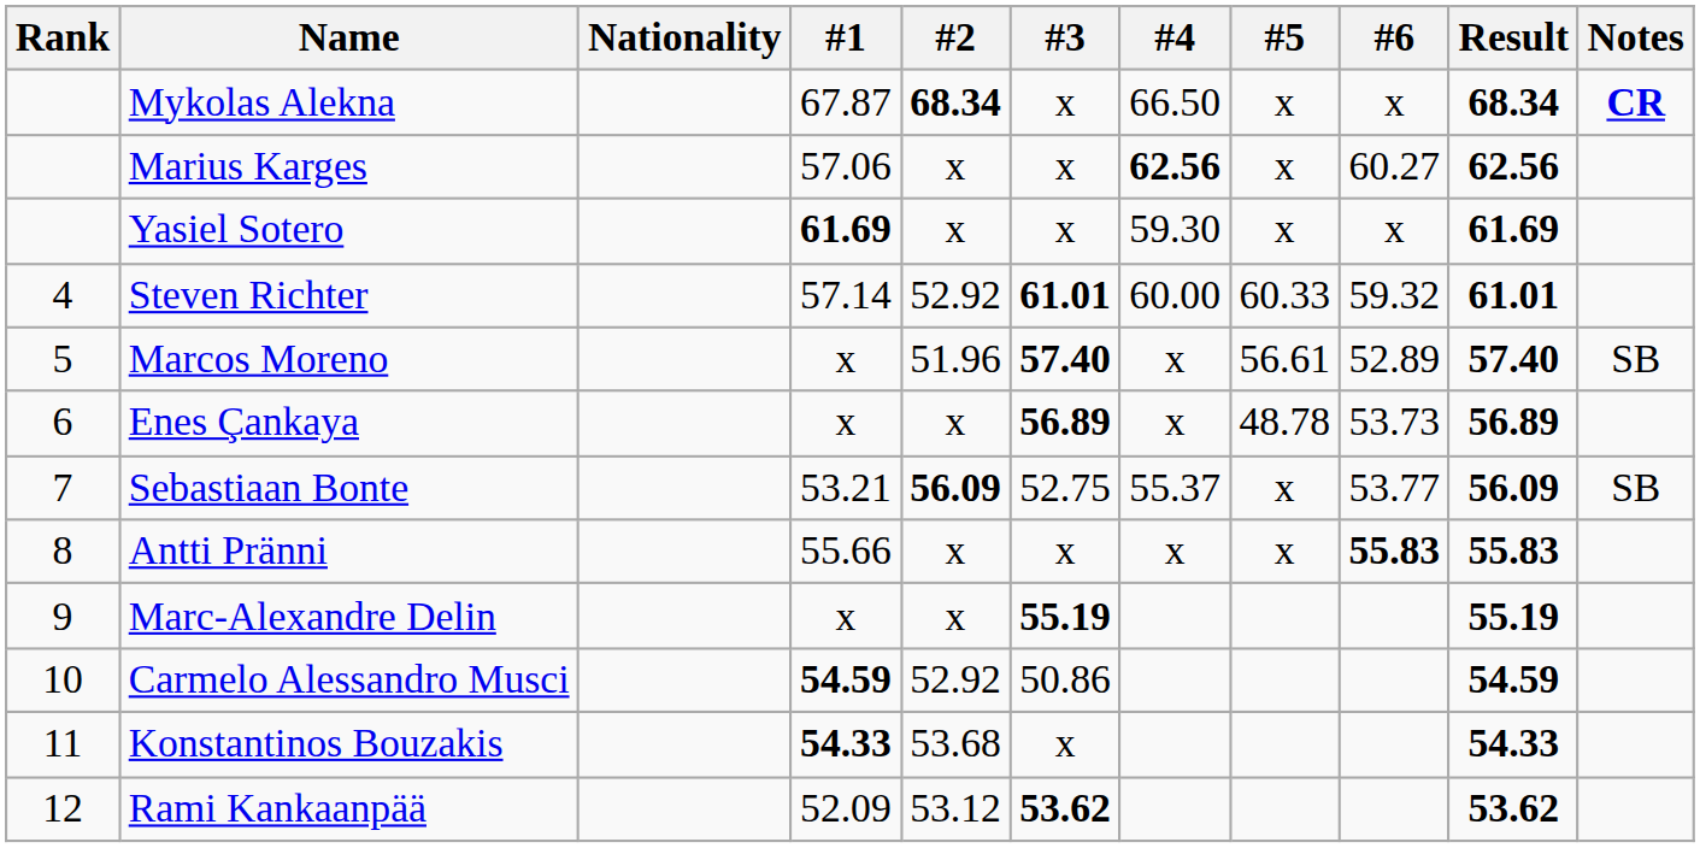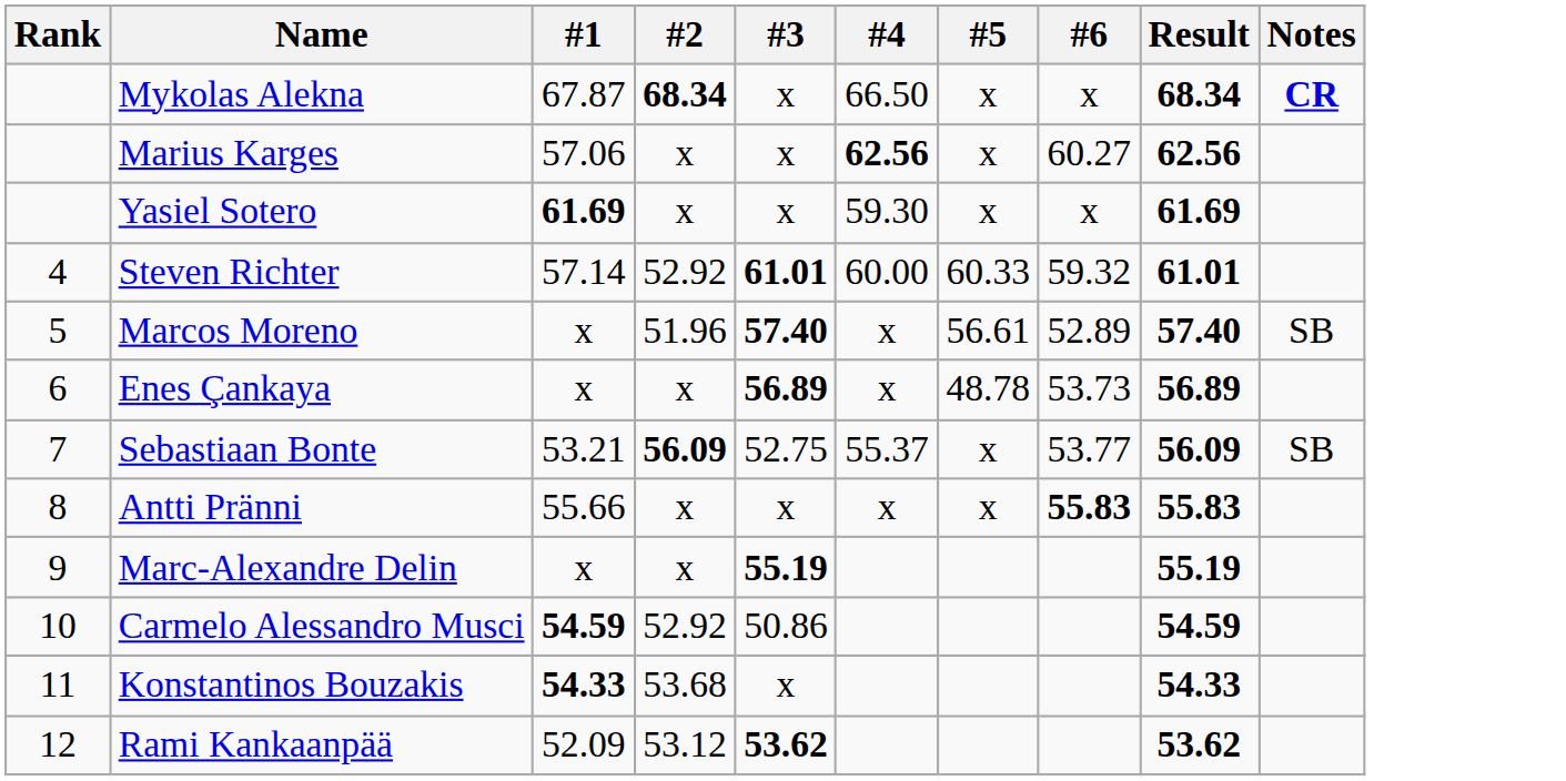- column: Nationality
